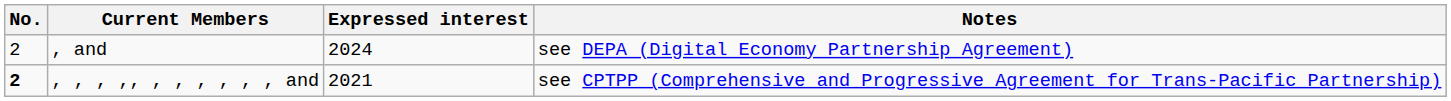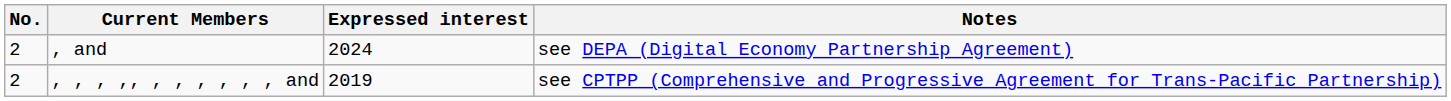, , , ,, , , , , , , and | No.: bold -> normal
, , , ,, , , , , , , and | Expressed interest: 2021 -> 2019
